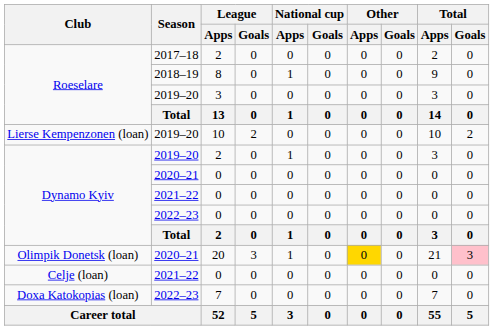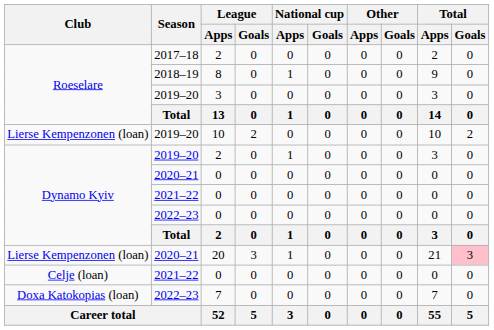20 | Club: Olimpik Donetsk (loan) -> Lierse Kempenzonen (loan)
20 | Other / Apps: gold background -> no background
